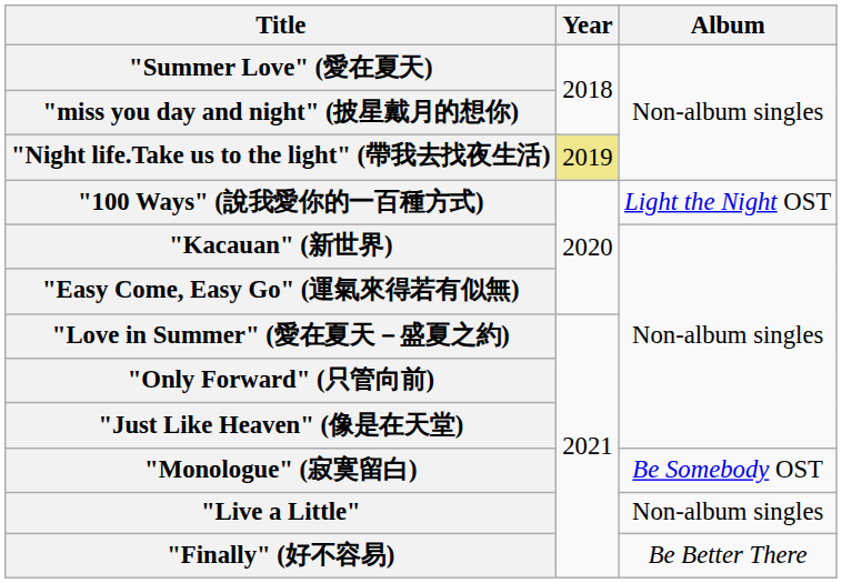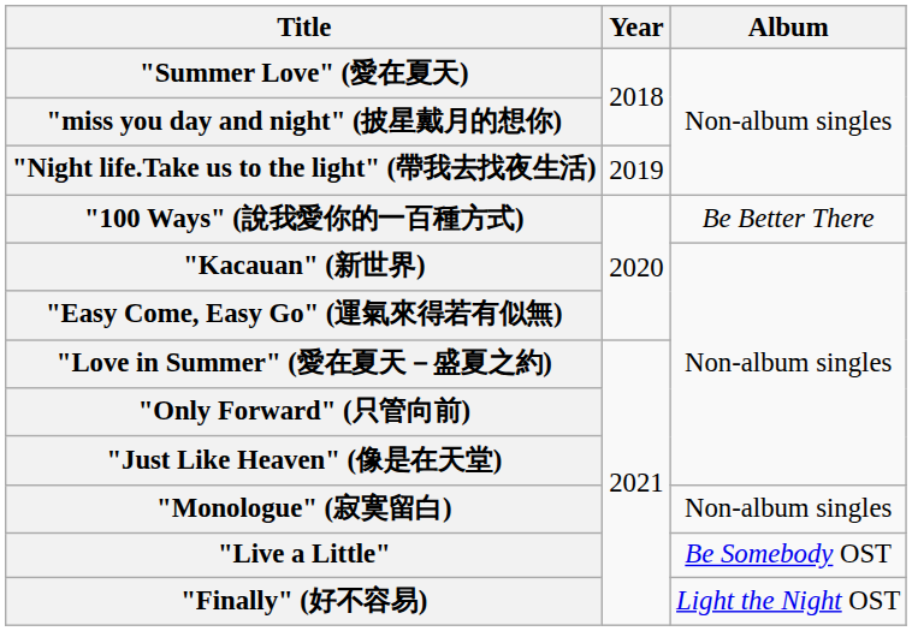"Night life.Take us to the light" (帶我去找夜生活) | Year: khaki background -> no background
"100 Ways" (說我愛你的一百種方式) | Album: Light the Night OST -> Be Better There
"Monologue" (寂寞留白) | Album: Be Somebody OST -> Non-album singles
"Live a Little" | Album: Non-album singles -> Be Somebody OST
"Finally" (好不容易) | Album: Be Better There -> Light the Night OST
